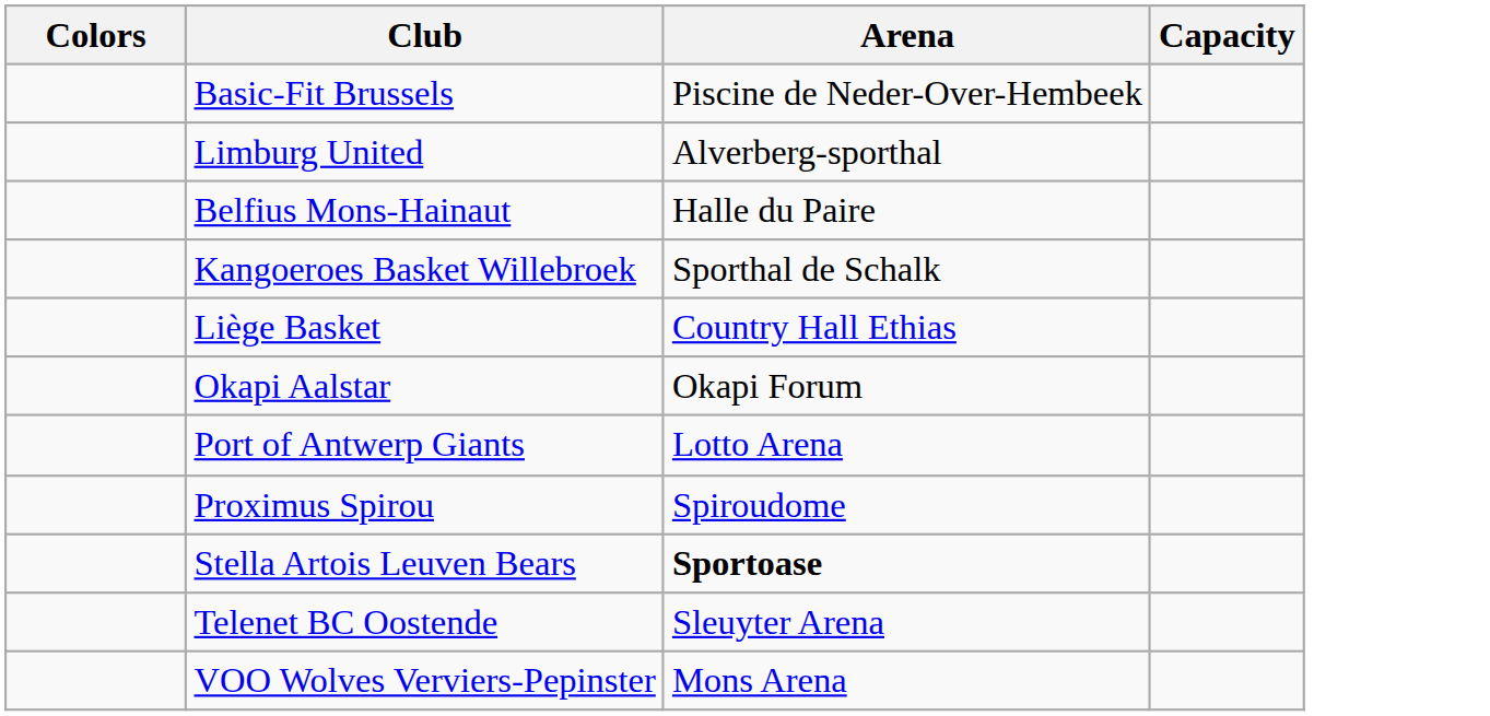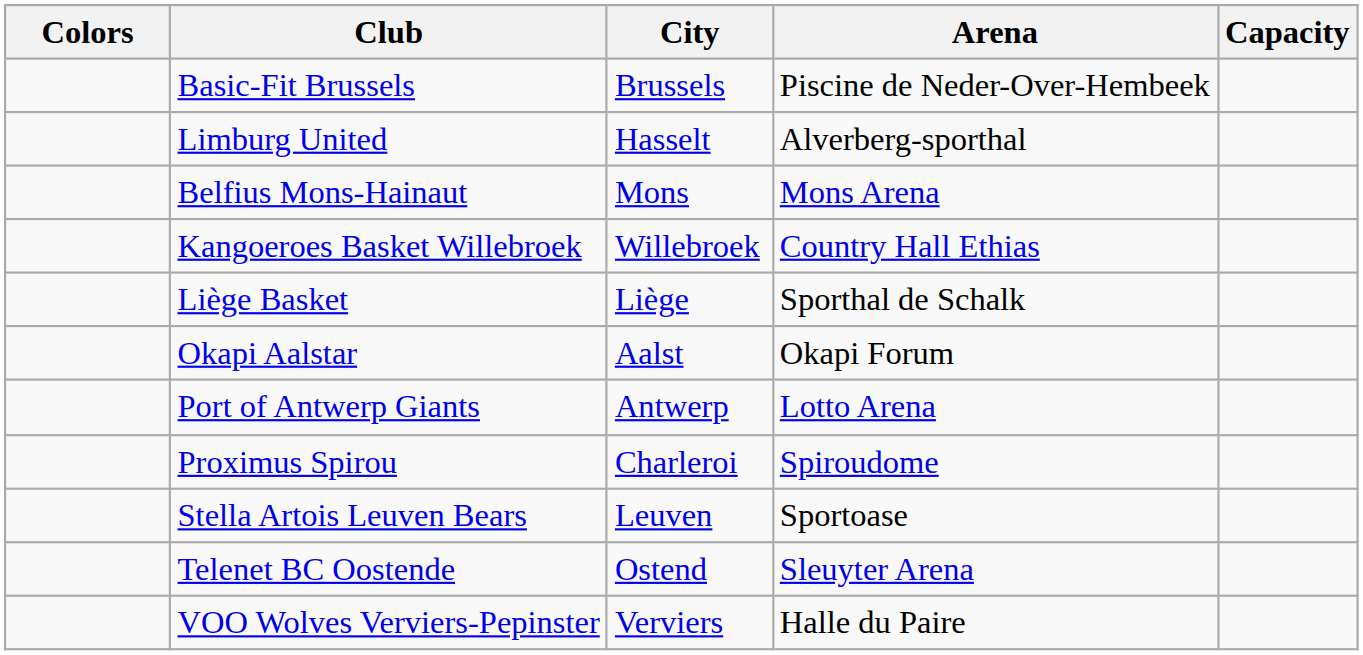+ column: City | Brussels | Hasselt | Mons | Willebroek | Liège | Aalst | Antwerp | Charleroi | Leuven | Ostend | Verviers
Belfius Mons-Hainaut | Arena: Halle du Paire -> Mons Arena
Kangoeroes Basket Willebroek | Arena: Sporthal de Schalk -> Country Hall Ethias
Liège Basket | Arena: Country Hall Ethias -> Sporthal de Schalk
Stella Artois Leuven Bears | Arena: bold -> normal
VOO Wolves Verviers-Pepinster | Arena: Mons Arena -> Halle du Paire
